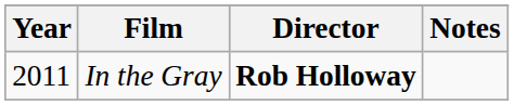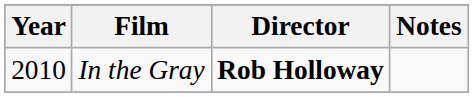In the Gray | Year: 2011 -> 2010
